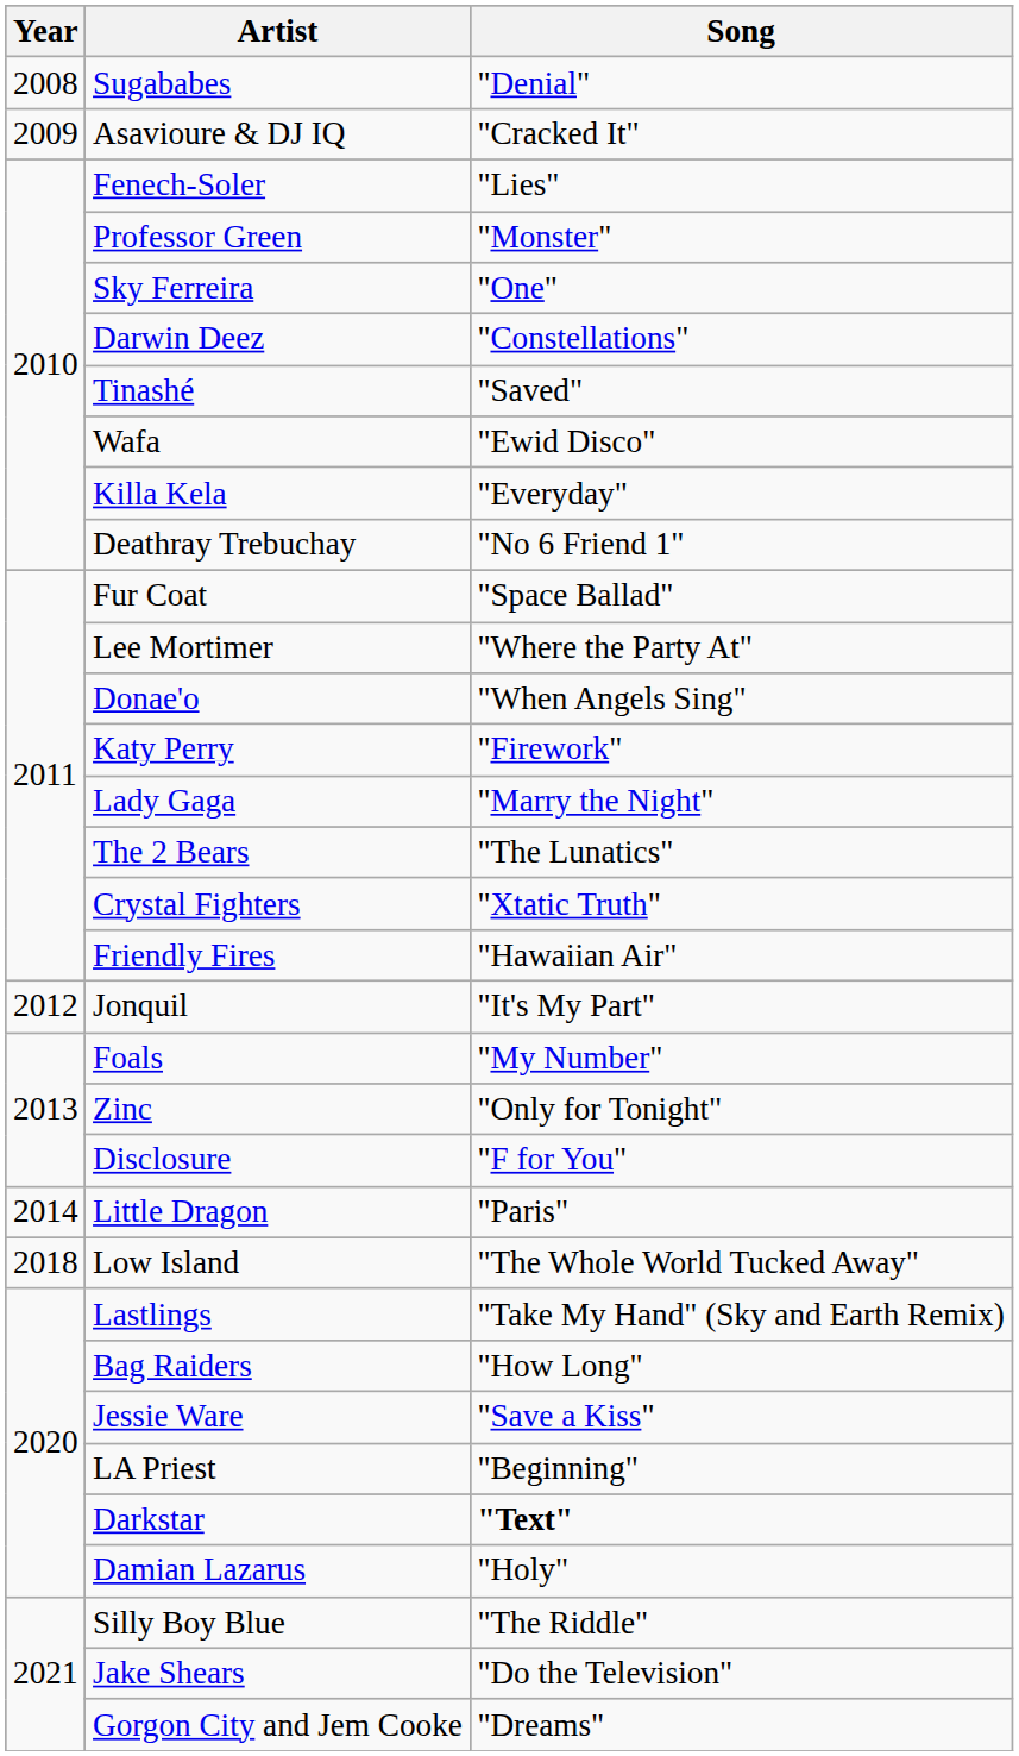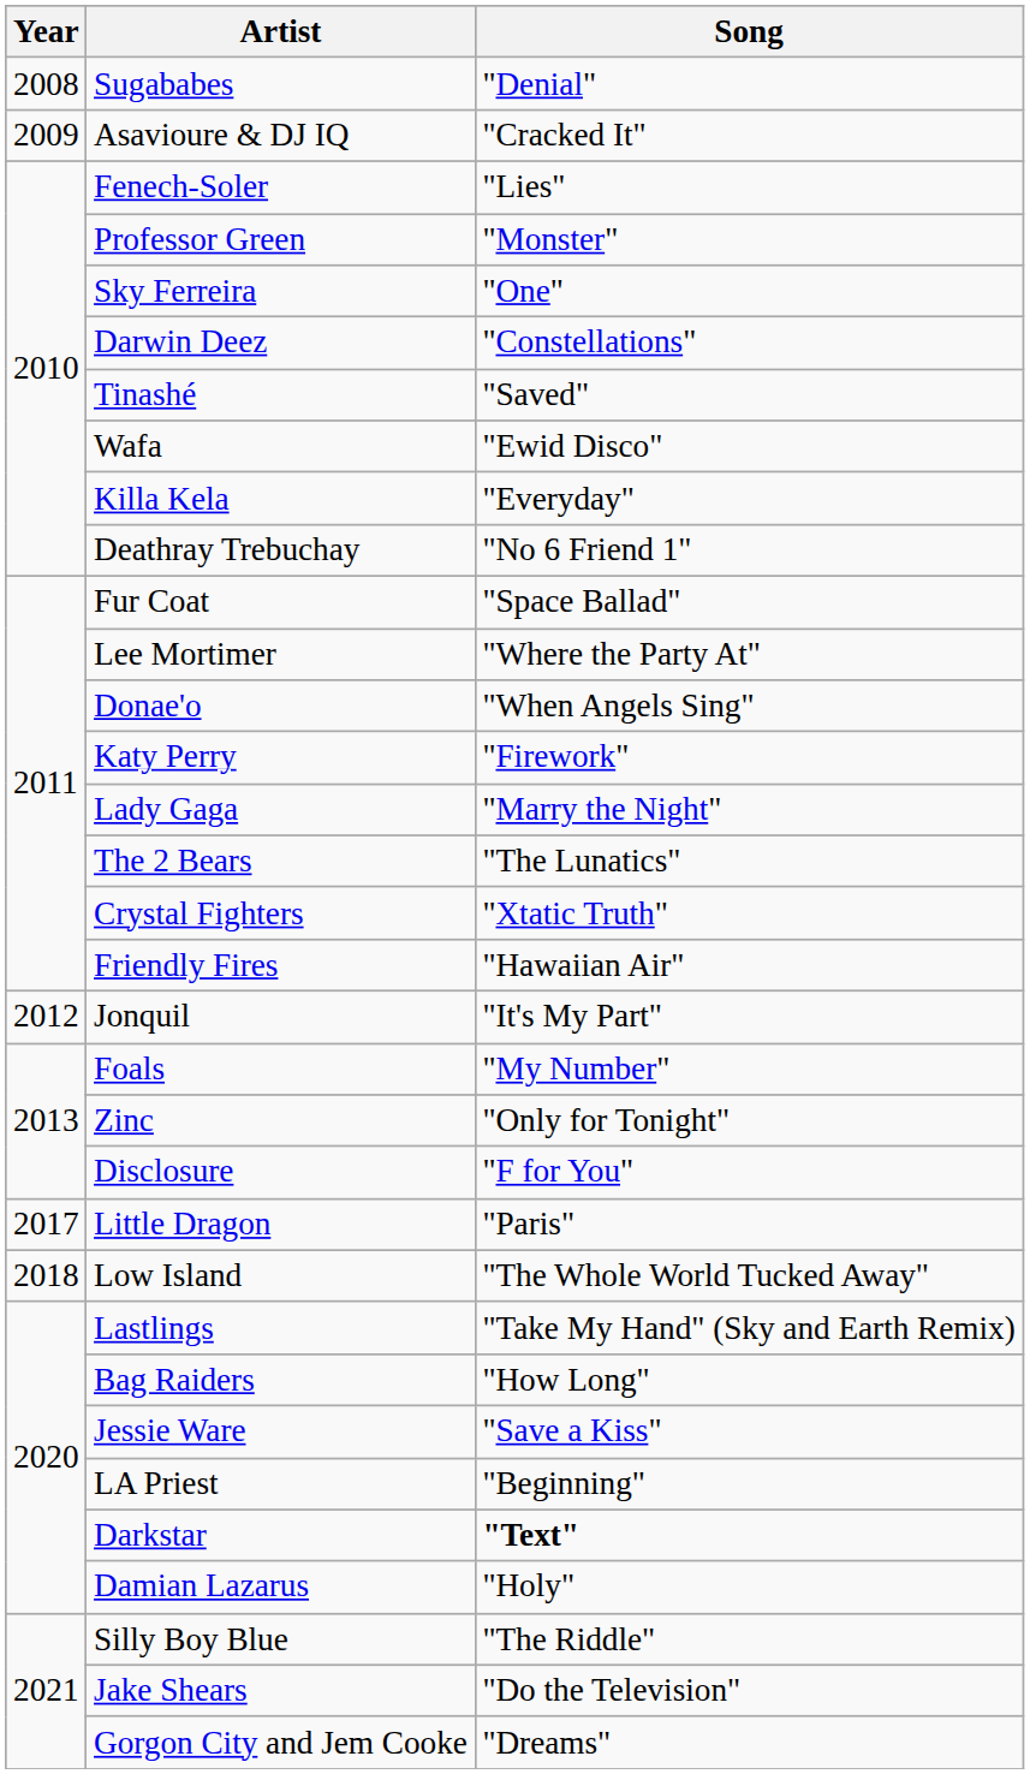Little Dragon | Year: 2014 -> 2017
